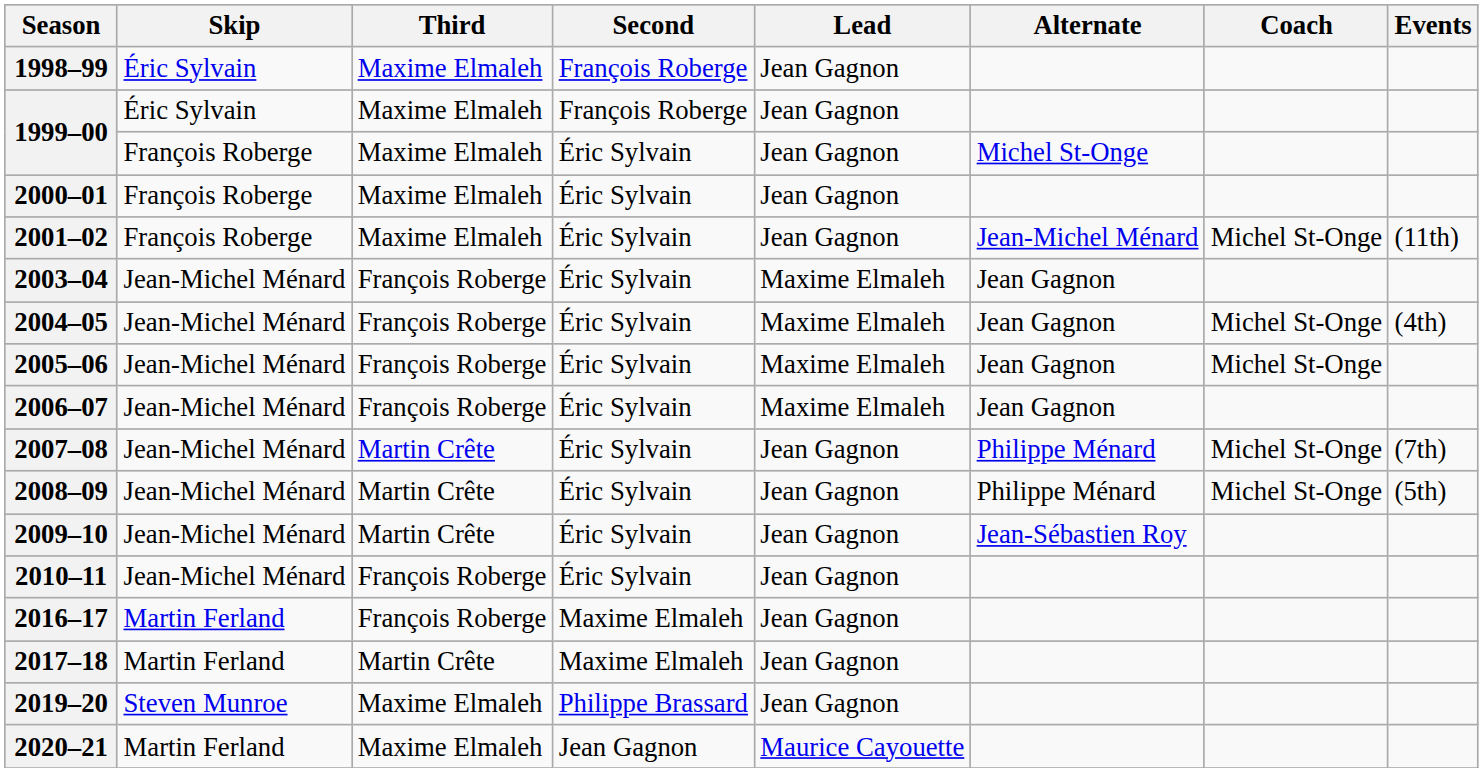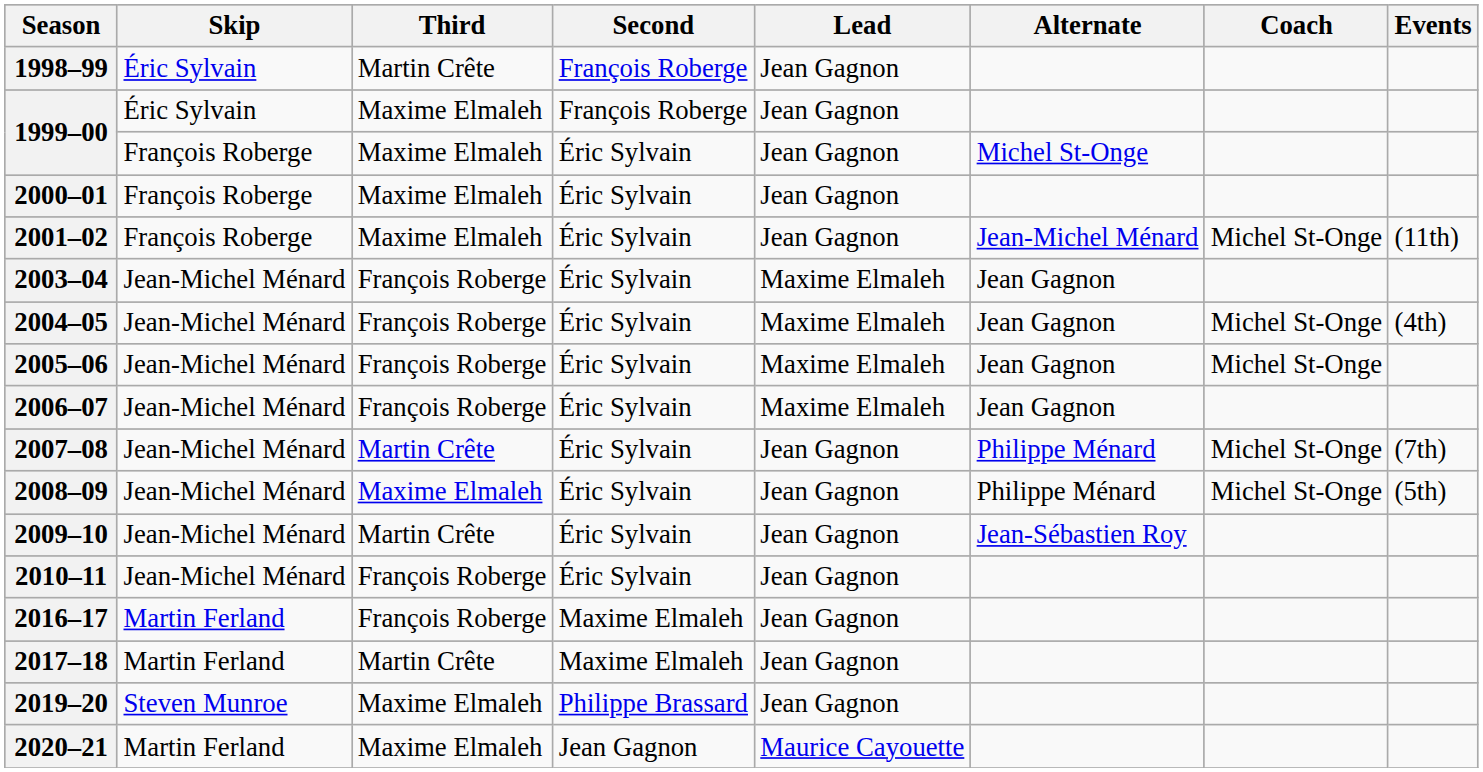1998–99 | Third: Maxime Elmaleh -> Martin Crête
2008–09 | Third: Martin Crête -> Maxime Elmaleh
